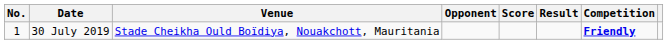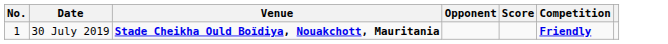- column: Result
30 July 2019 | Venue: normal -> bold
